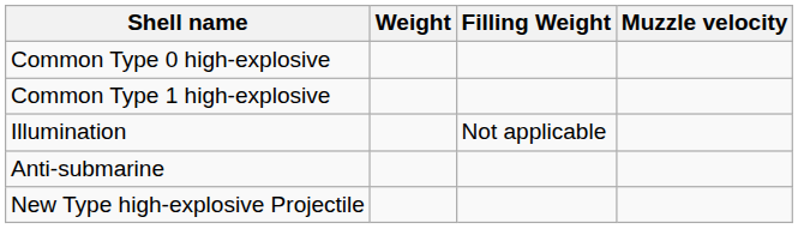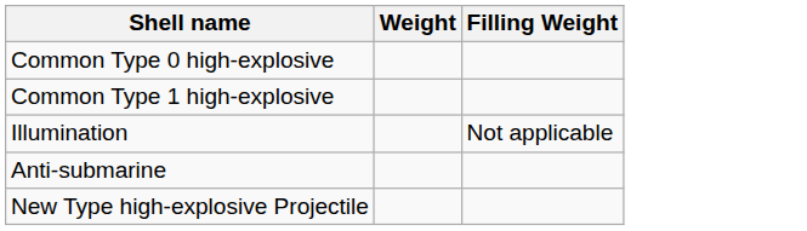- column: Muzzle velocity
